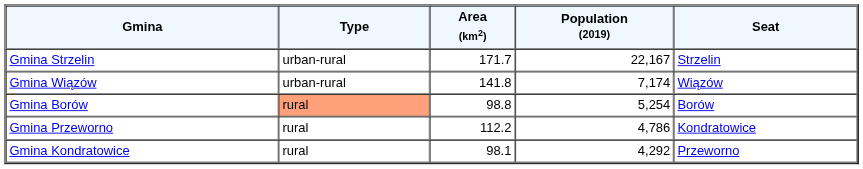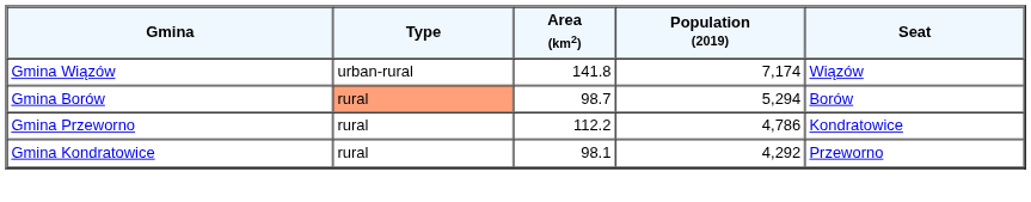- row: Gmina Strzelin | urban-rural | 171.7 | 22,167 | Strzelin
Gmina Borów | Area (km2): 98.8 -> 98.7
Gmina Borów | Population (2019): 5,254 -> 5,294
